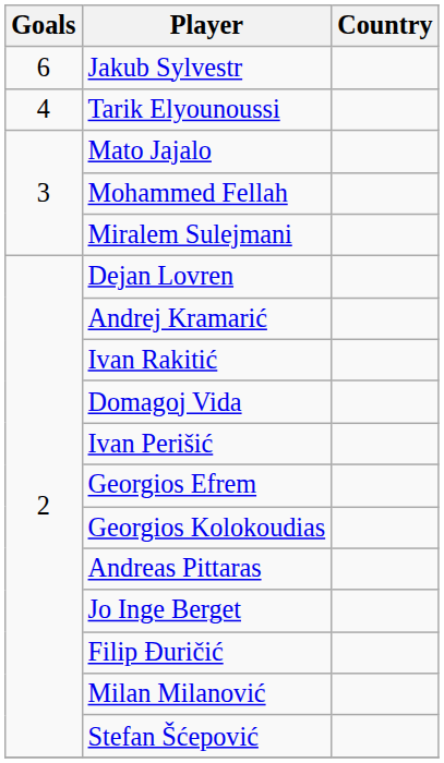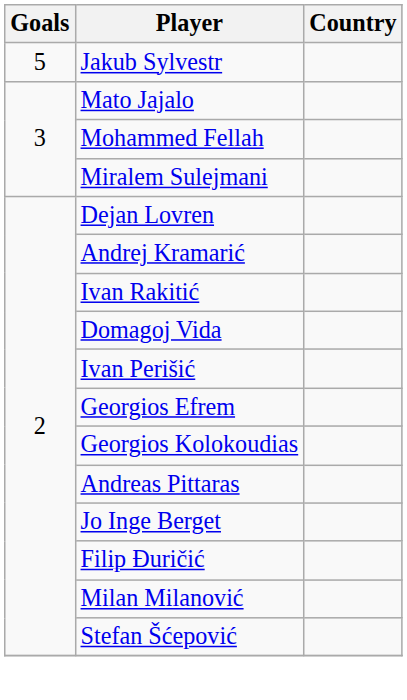Jakub Sylvestr | Goals: 6 -> 5
- row: 4 | Tarik Elyounoussi
